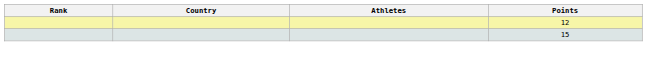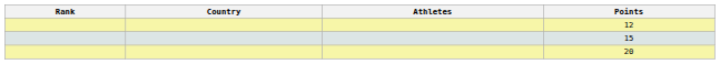+ row: 20
